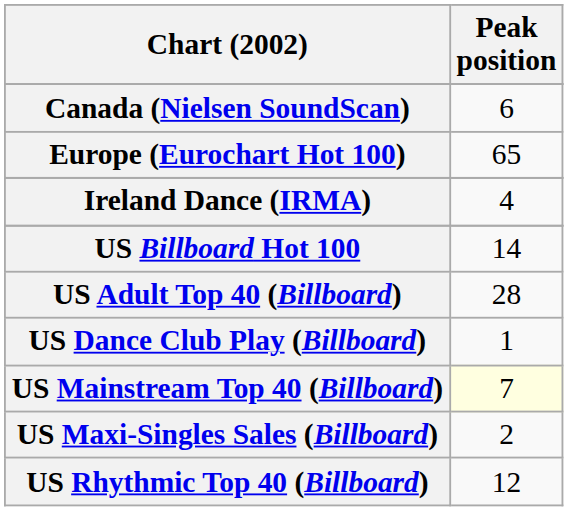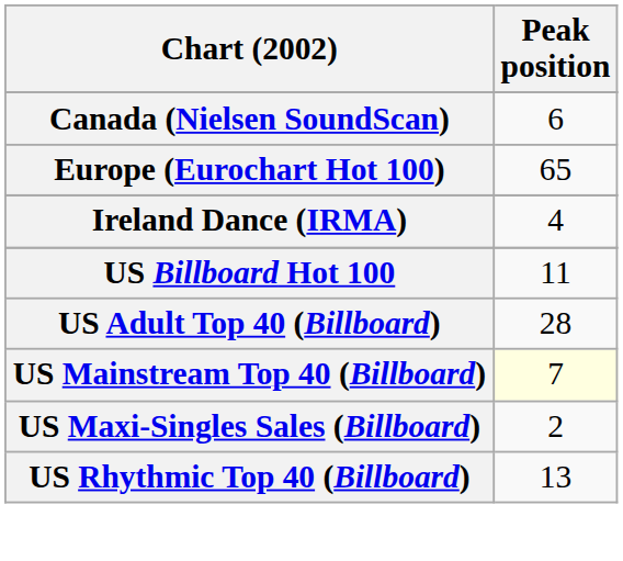US Billboard Hot 100 | Peak position: 14 -> 11
- row: US Dance Club Play (Billboard) | 1
US Rhythmic Top 40 (Billboard) | Peak position: 12 -> 13
